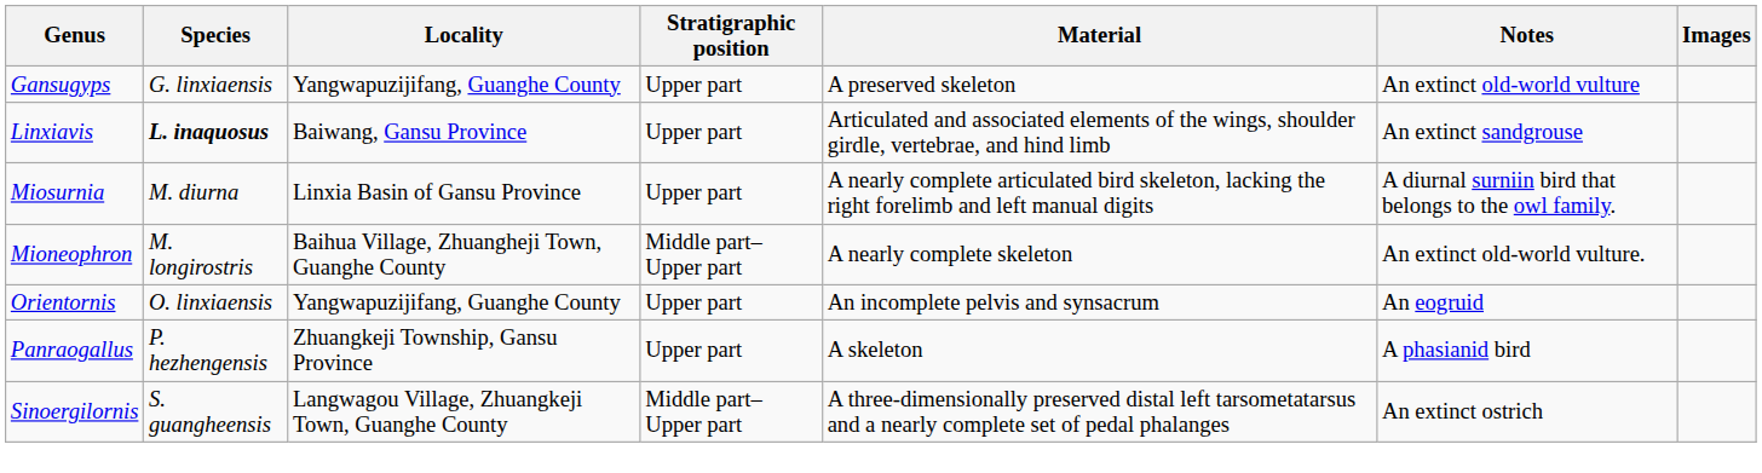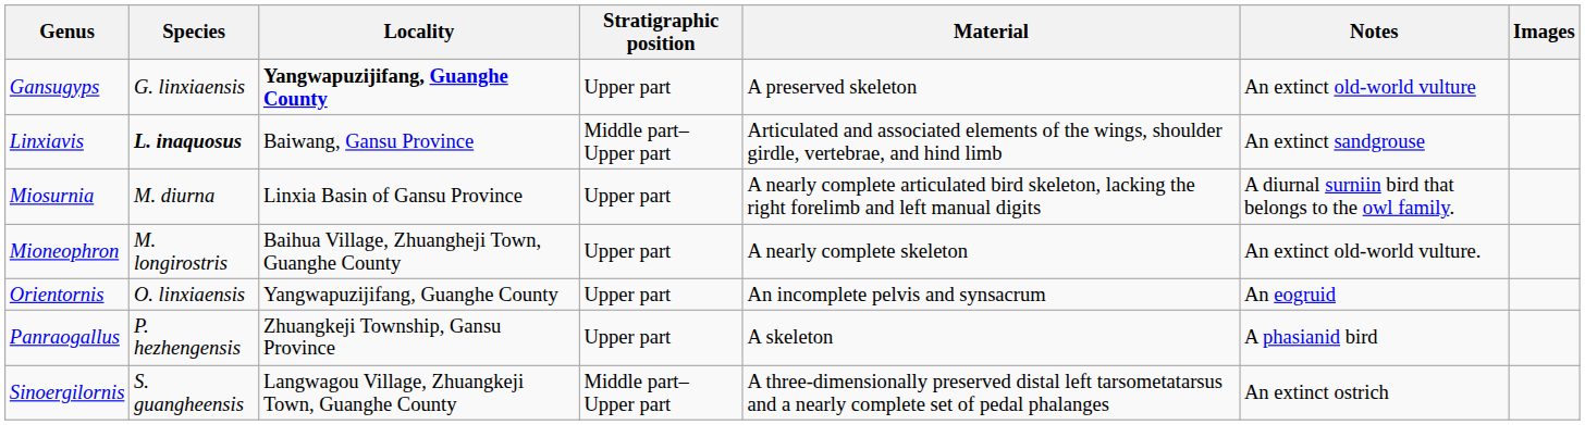Gansugyps | Locality: normal -> bold
Linxiavis | Stratigraphic position: Upper part -> Middle part–Upper part
Mioneophron | Stratigraphic position: Middle part–Upper part -> Upper part
